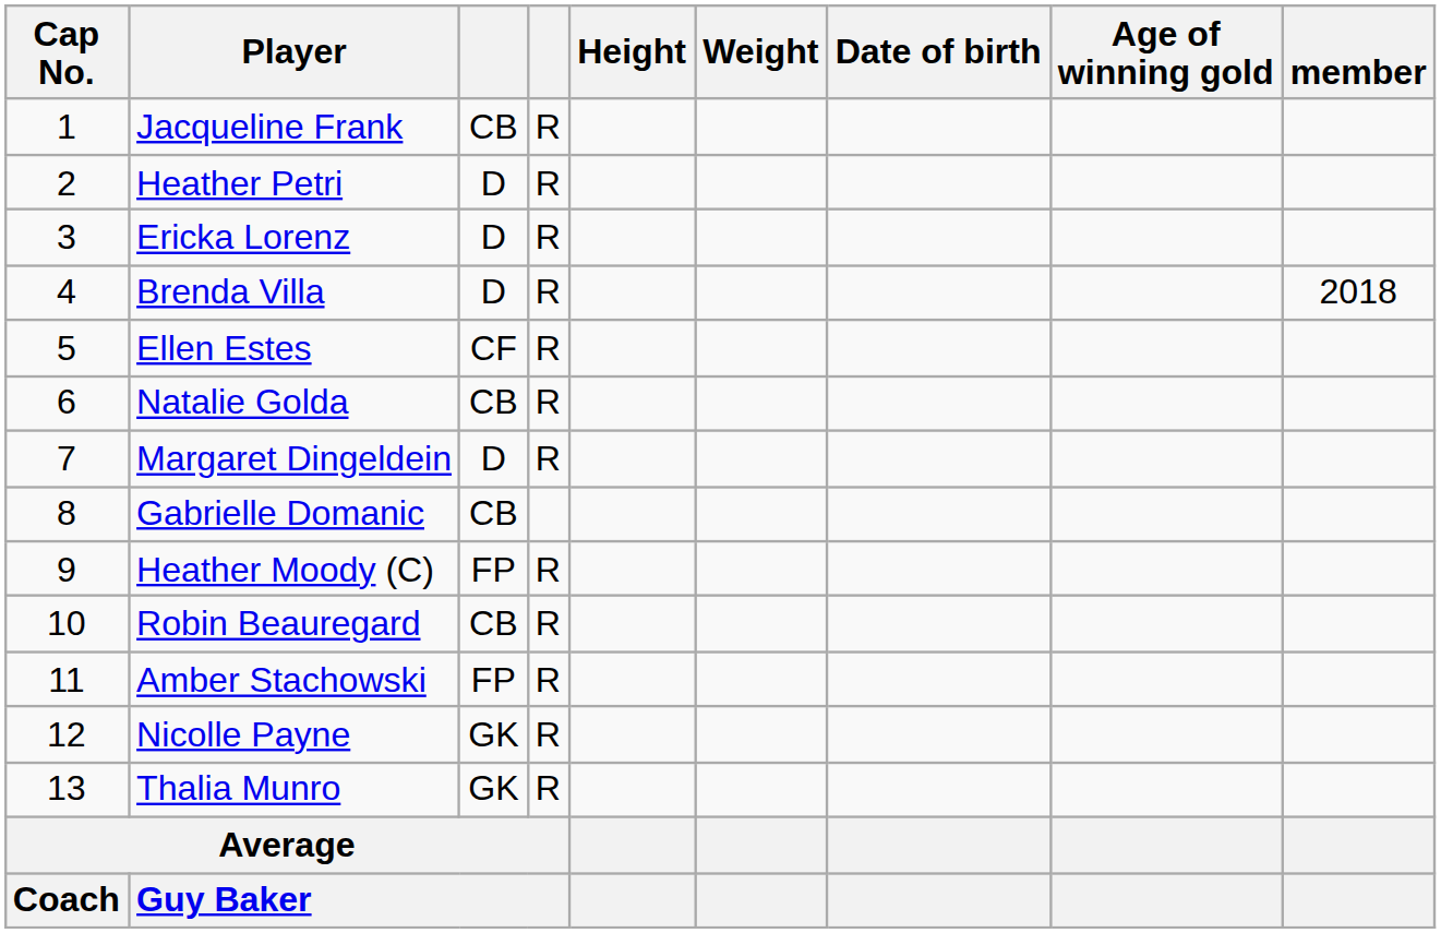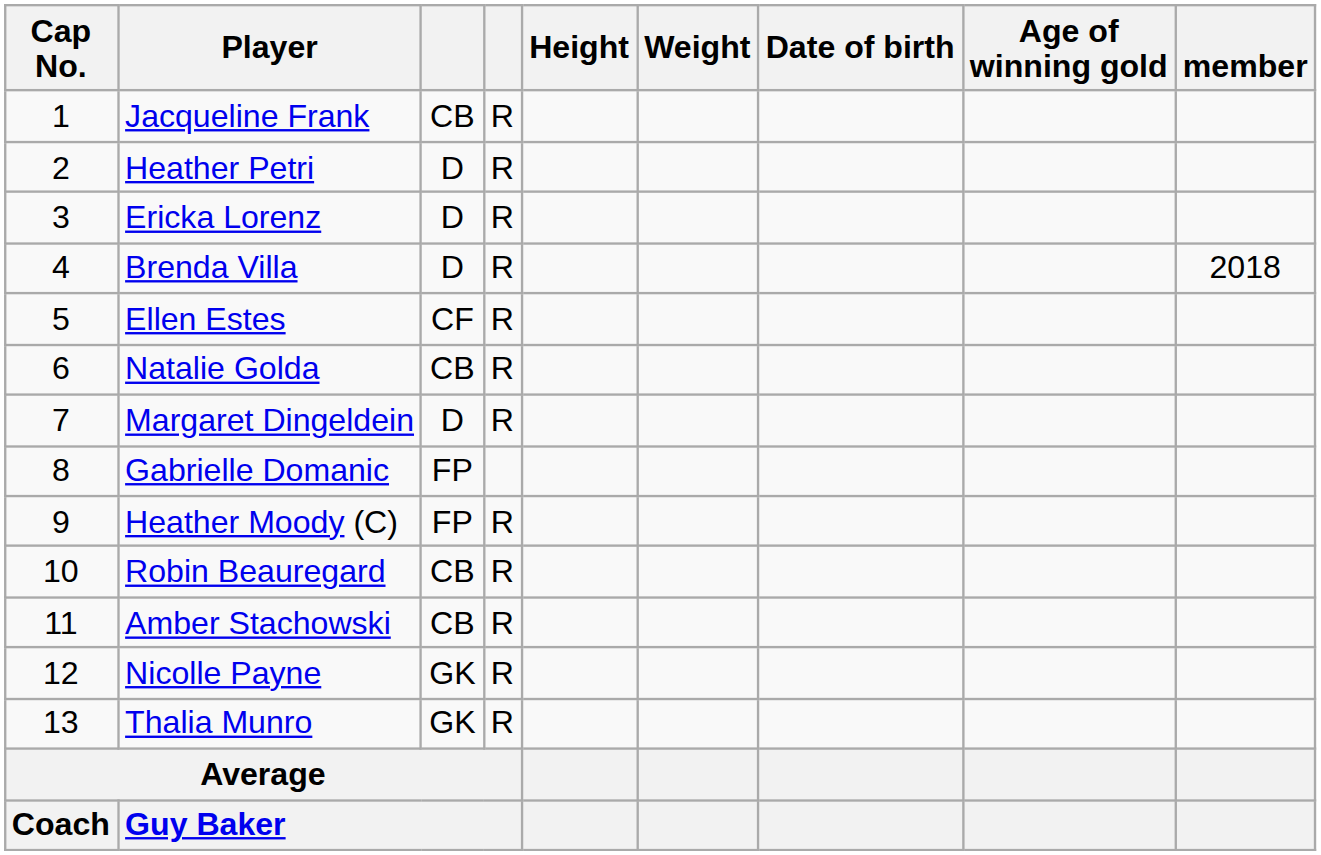Gabrielle Domanic | column 3: CB -> FP
Amber Stachowski | column 3: FP -> CB
